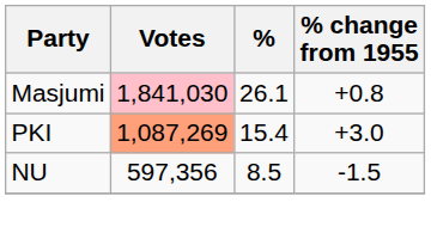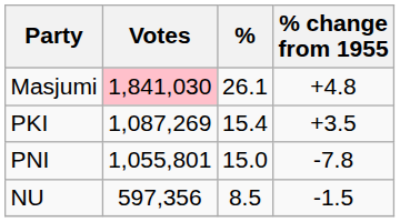Masjumi | % change from 1955: +0.8 -> +4.8
PKI | Votes: lightsalmon background -> no background
PKI | % change from 1955: +3.0 -> +3.5
+ row: PNI | 1,055,801 | 15.0 | -7.8
